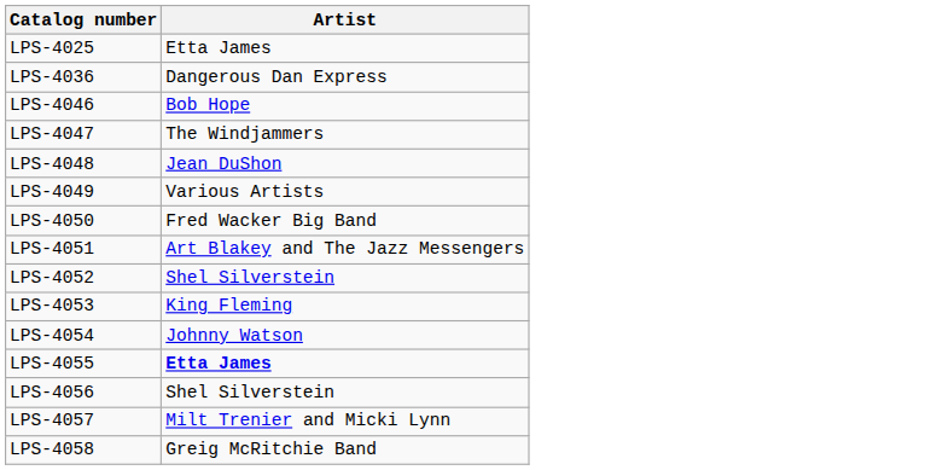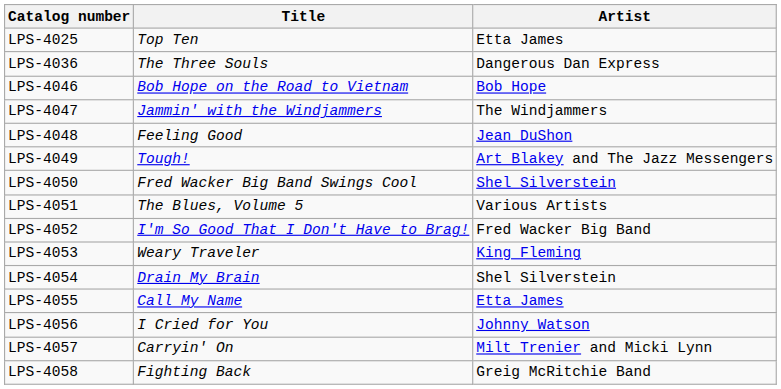+ column: Title | Top Ten | The Three Souls | Bob Hope on the Road to Vietnam | Jammin' with the Windjammers | Feeling Good | Tough! | Fred Wacker Big Band Swings Cool | The Blues, Volume 5 | I'm So Good That I Don't Have to Brag! | Weary Traveler | Drain My Brain | Call My Name | I Cried for You | Carryin' On | Fighting Back
LPS-4049 | Artist: Various Artists -> Art Blakey and The Jazz Messengers
LPS-4050 | Artist: Fred Wacker Big Band -> Shel Silverstein
LPS-4051 | Artist: Art Blakey and The Jazz Messengers -> Various Artists
LPS-4052 | Artist: Shel Silverstein -> Fred Wacker Big Band
LPS-4054 | Artist: Johnny Watson -> Shel Silverstein
LPS-4055 | Artist: bold -> normal
LPS-4056 | Artist: Shel Silverstein -> Johnny Watson
